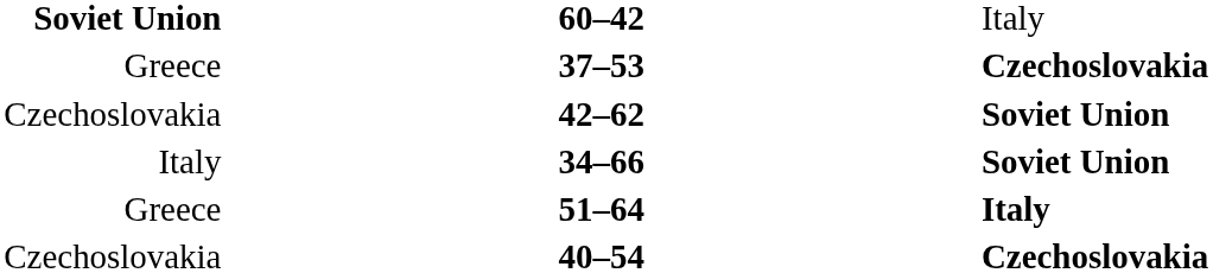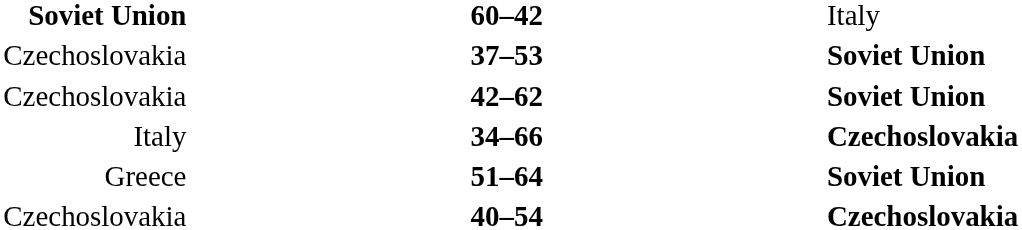37–53 | column 1: Greece -> Czechoslovakia
37–53 | column 3: Czechoslovakia -> Soviet Union
34–66 | column 3: Soviet Union -> Czechoslovakia
51–64 | column 3: Italy -> Soviet Union
